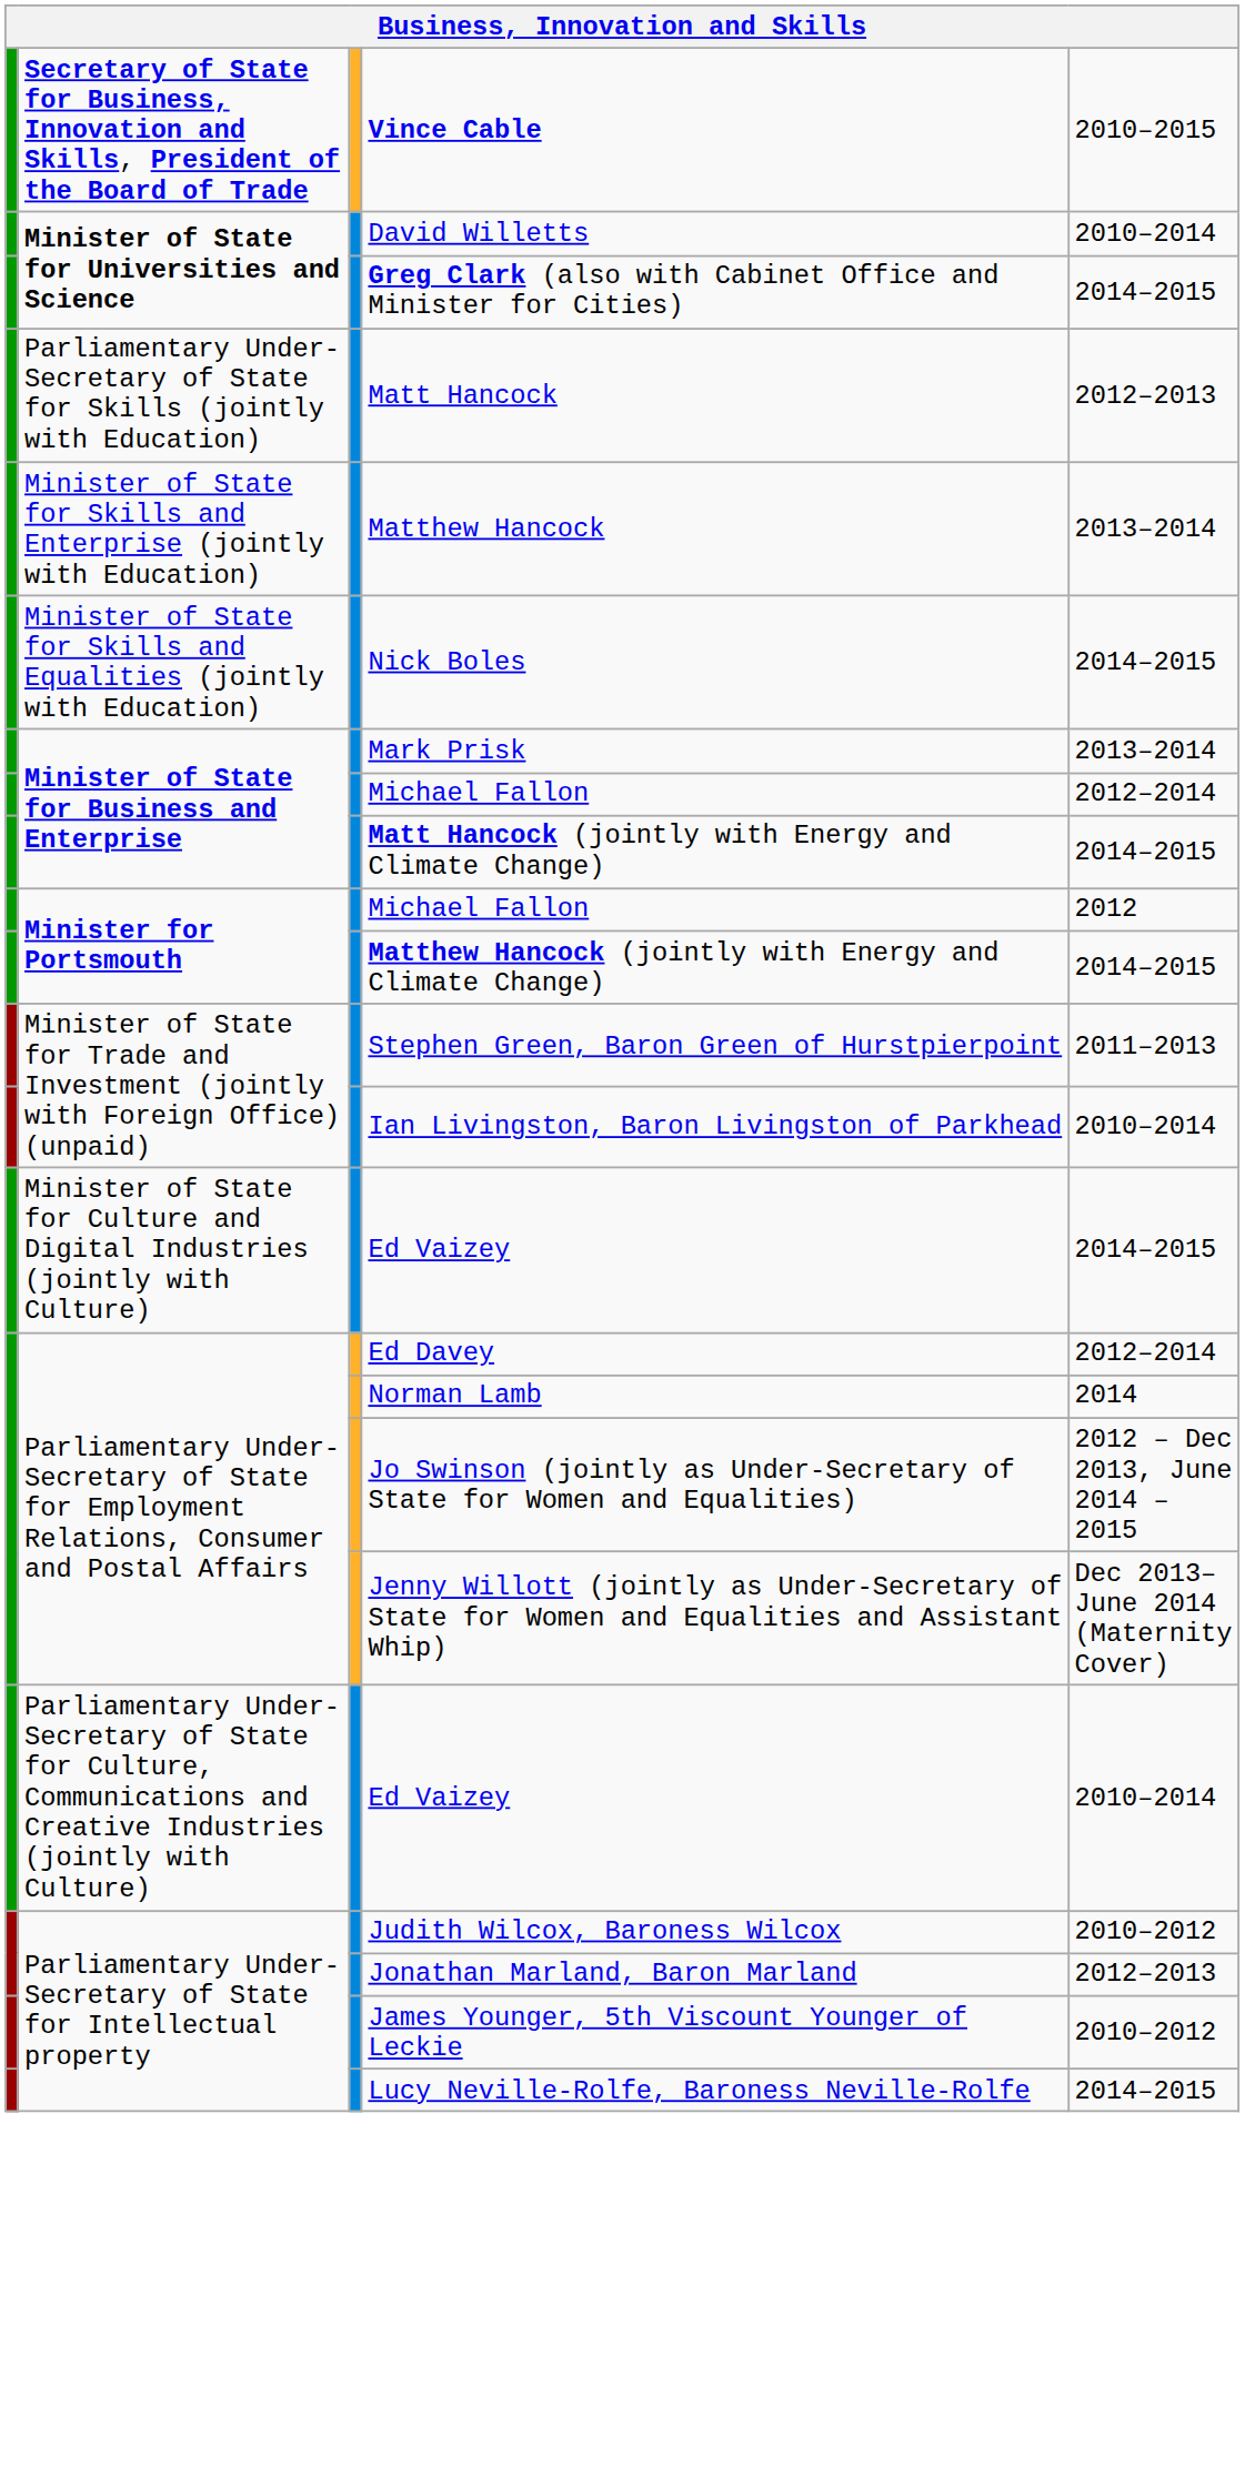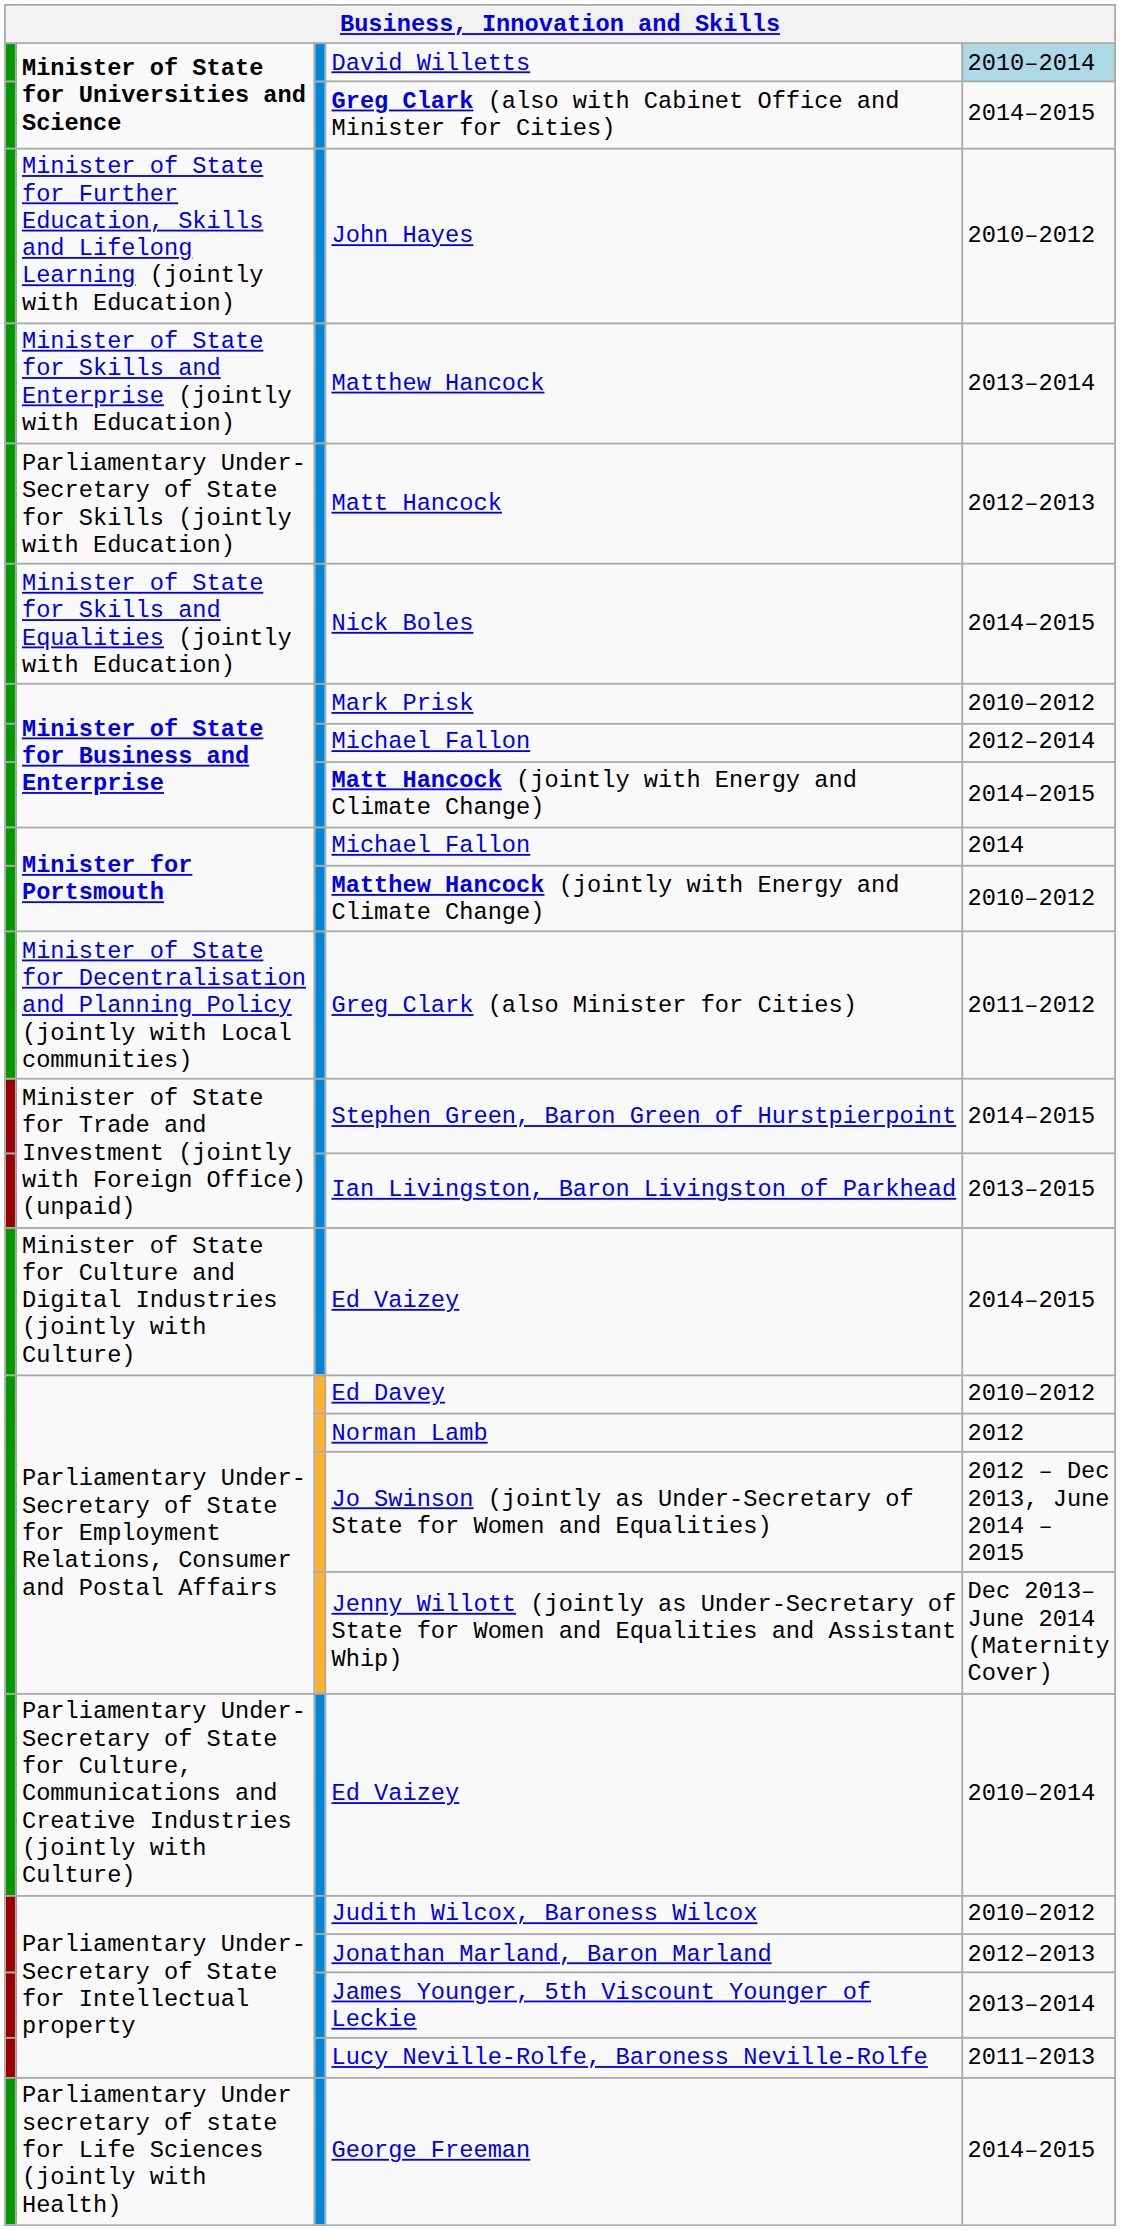- row: Secretary of State for Business, Innovation and Skills, President of the Board of Trade | Vince Cable | 2010–2015
David Willetts | column 5: no background -> lightblue background
+ row: Minister of State for Further Education, Skills and Lifelong Learning (jointly with Education) | John Hayes | 2010–2012
rows swapped: Matt Hancock <-> Matthew Hancock
Mark Prisk | column 5: 2013–2014 -> 2010–2012
Minister for Portsmouth / Michael Fallon | column 5: 2012 -> 2014
Matthew Hancock (jointly with Energy and Climate Change) | column 5: 2014–2015 -> 2010–2012
+ row: Minister of State for Decentralisation and Planning Policy (jointly with Local communities) | Greg Clark (also Minister for Cities) | 2011–2012
Stephen Green, Baron Green of Hurstpierpoint | column 5: 2011–2013 -> 2014–2015
Ian Livingston, Baron Livingston of Parkhead | column 5: 2010–2014 -> 2013–2015
Ed Davey | column 5: 2012–2014 -> 2010–2012
Norman Lamb | column 5: 2014 -> 2012
James Younger, 5th Viscount Younger of Leckie | column 5: 2010–2012 -> 2013–2014
Lucy Neville-Rolfe, Baroness Neville-Rolfe | column 5: 2014–2015 -> 2011–2013
+ row: Parliamentary Under secretary of state for Life Sciences (jointly with Health) | George Freeman | 2014–2015
